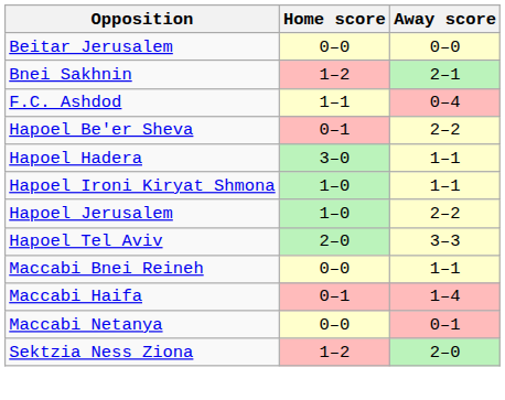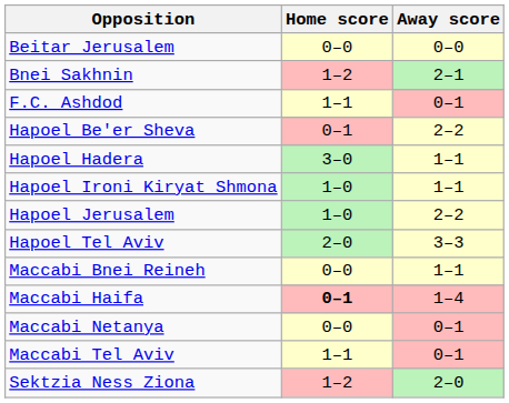F.C. Ashdod | Away score: 0–4 -> 0–1
Maccabi Haifa | Home score: normal -> bold
+ row: Maccabi Tel Aviv | 1–1 | 0–1
